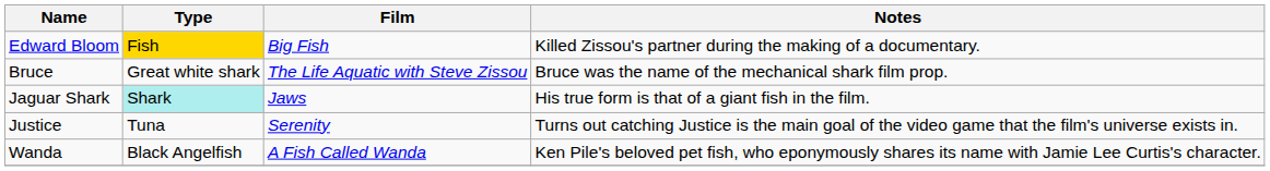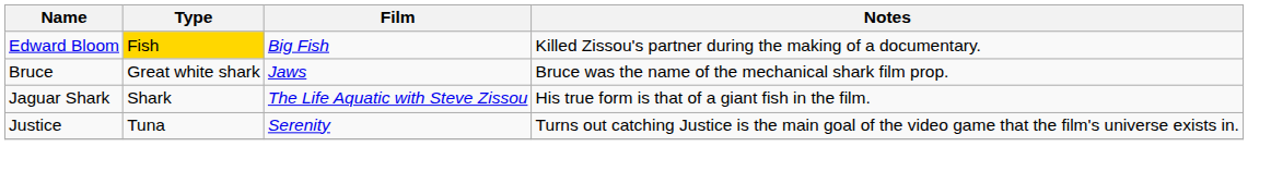Bruce | Film: The Life Aquatic with Steve Zissou -> Jaws
Jaguar Shark | Type: paleturquoise background -> no background
Jaguar Shark | Film: Jaws -> The Life Aquatic with Steve Zissou
- row: Wanda | Black Angelfish | A Fish Called Wanda | Ken Pile's beloved pet fish, who eponymously shares its name with Jamie Lee Curtis's character.
